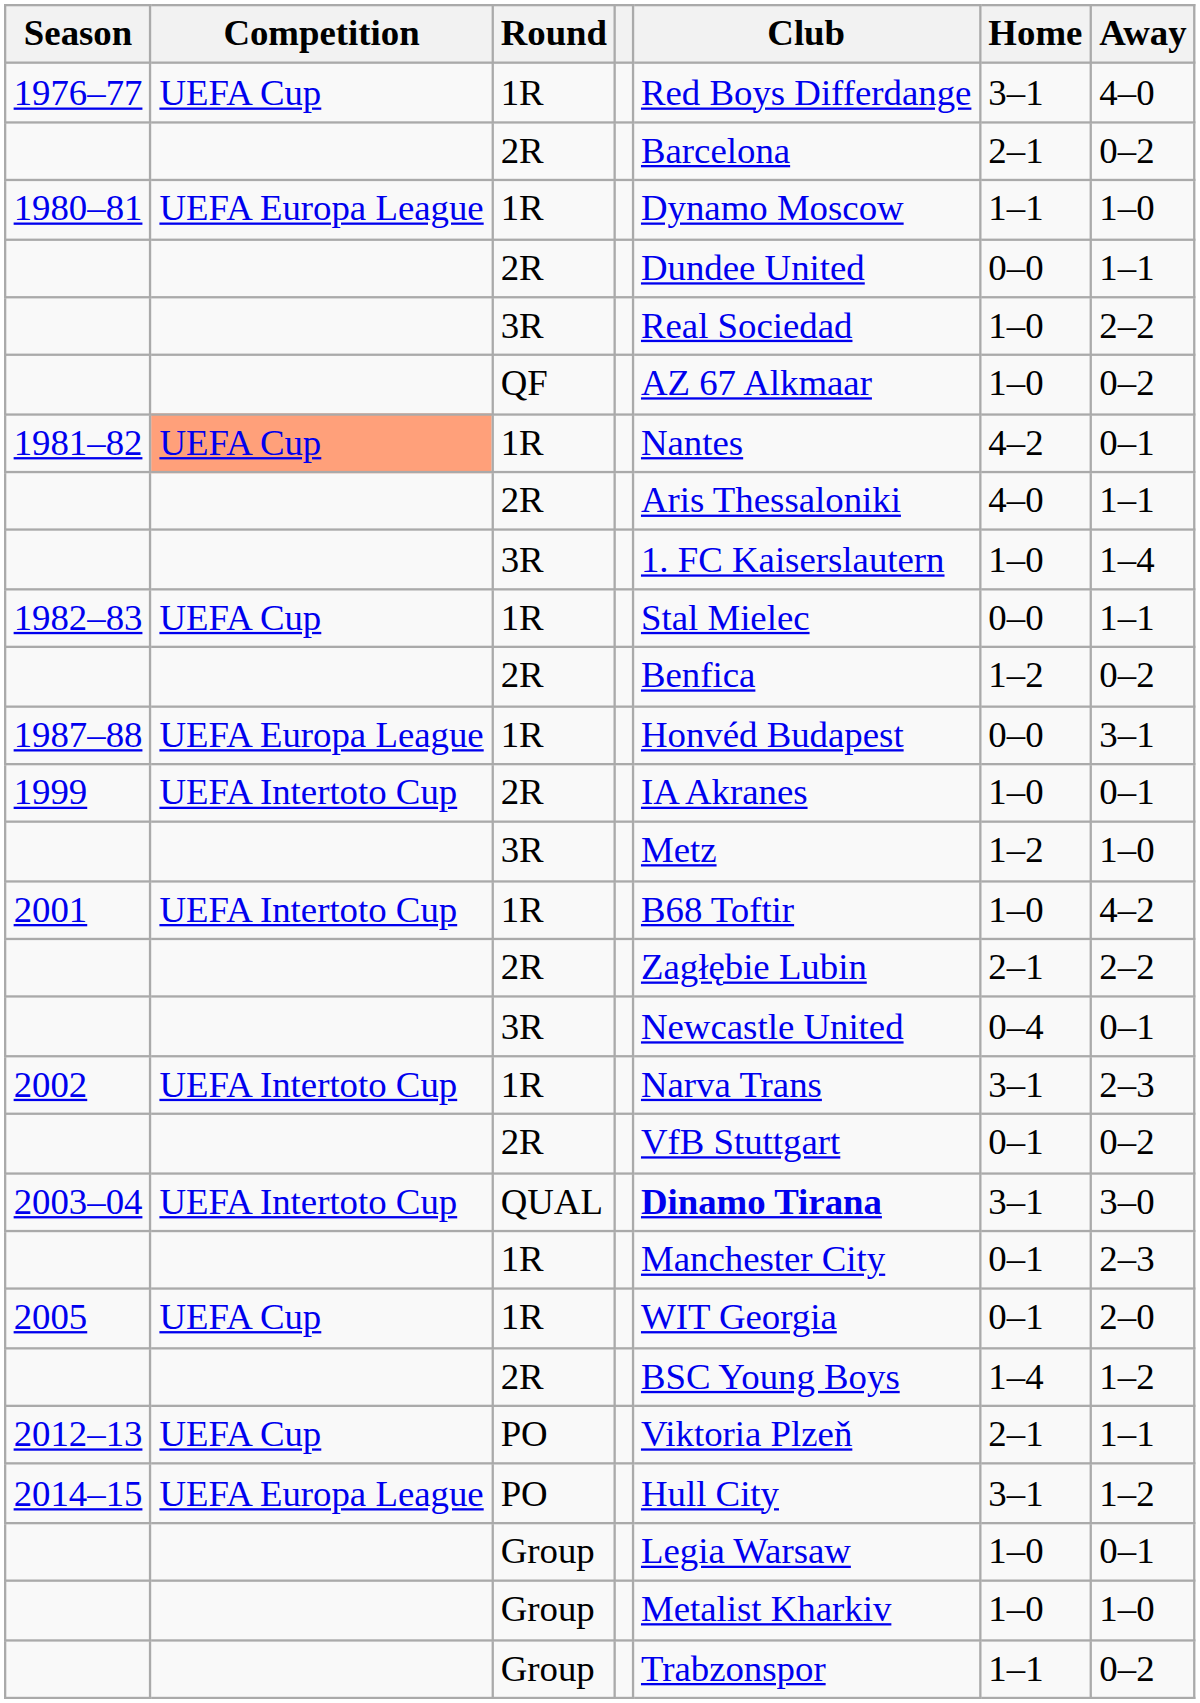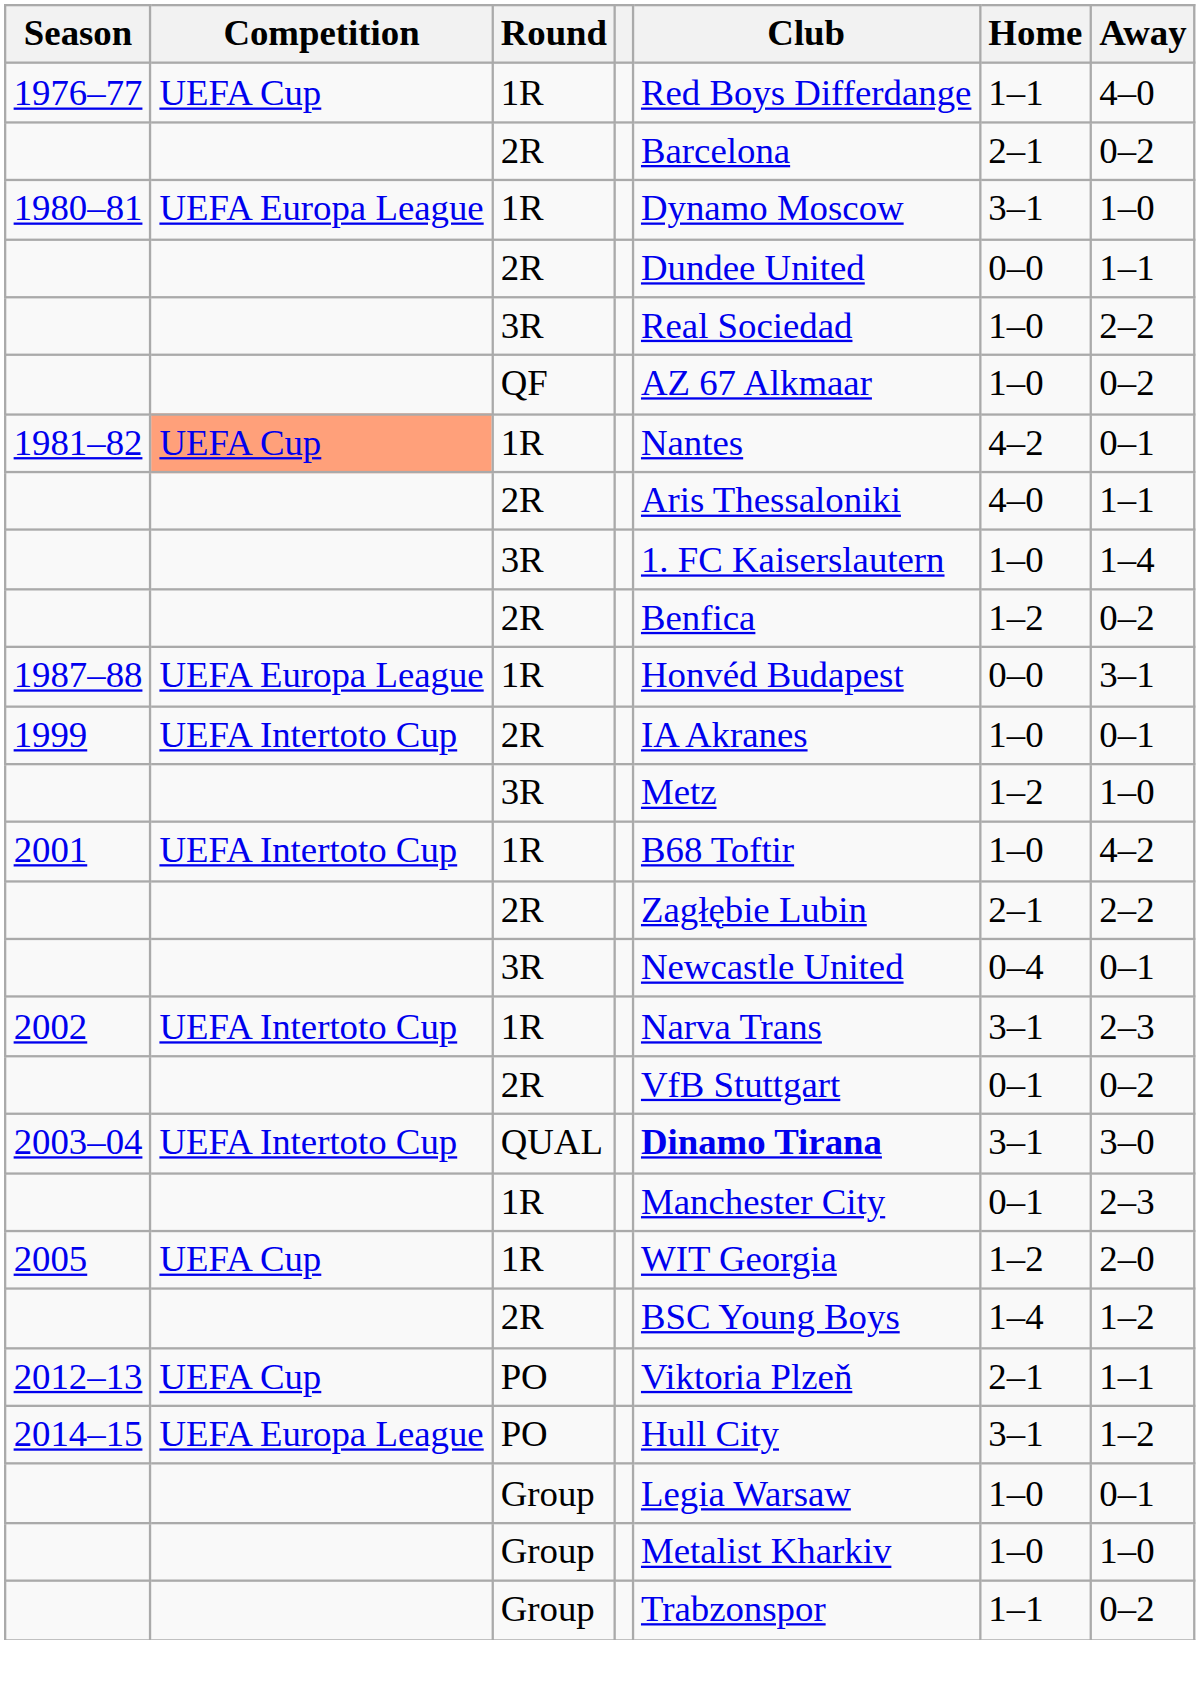1976–77 | Home: 3–1 -> 1–1
1980–81 | Home: 1–1 -> 3–1
- row: 1982–83 | UEFA Cup | 1R | Stal Mielec | 0–0 | 1–1
2005 | Home: 0–1 -> 1–2
